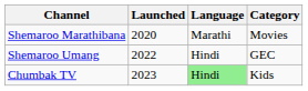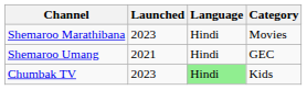Shemaroo Marathibana | Launched: 2020 -> 2023
Shemaroo Marathibana | Language: Marathi -> Hindi
Shemaroo Umang | Launched: 2022 -> 2021
